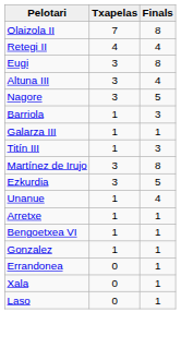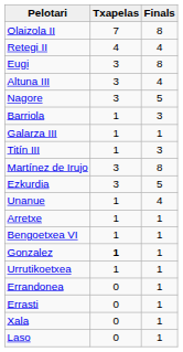Gonzalez | Txapelas: normal -> bold
+ row: Urrutikoetxea | 1 | 1
+ row: Errasti | 0 | 1
